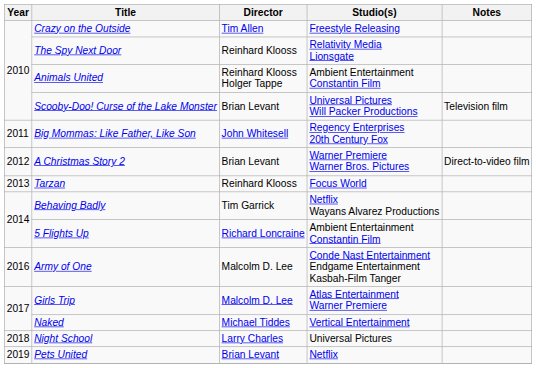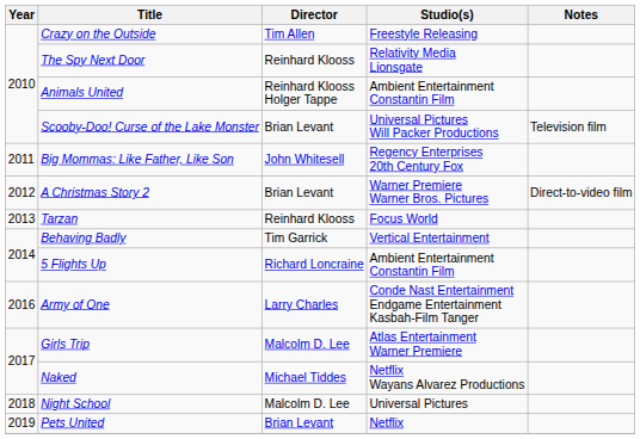Behaving Badly | Studio(s): Netflix Wayans Alvarez Productions -> Vertical Entertainment
Army of One | Director: Malcolm D. Lee -> Larry Charles
Naked | Studio(s): Vertical Entertainment -> Netflix Wayans Alvarez Productions
Night School | Director: Larry Charles -> Malcolm D. Lee
